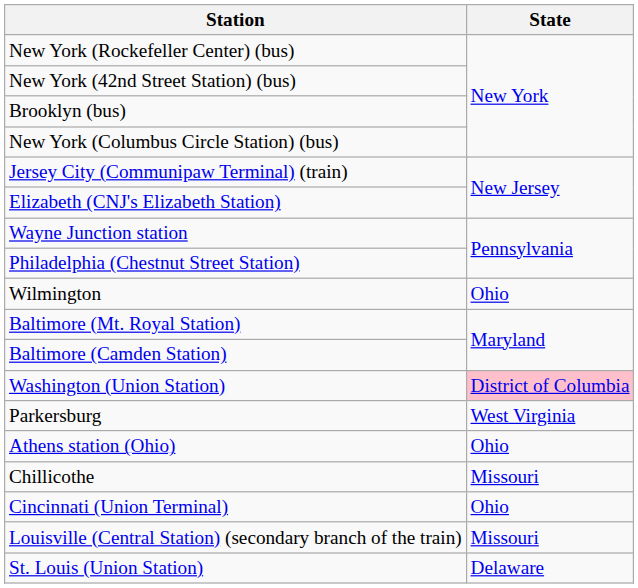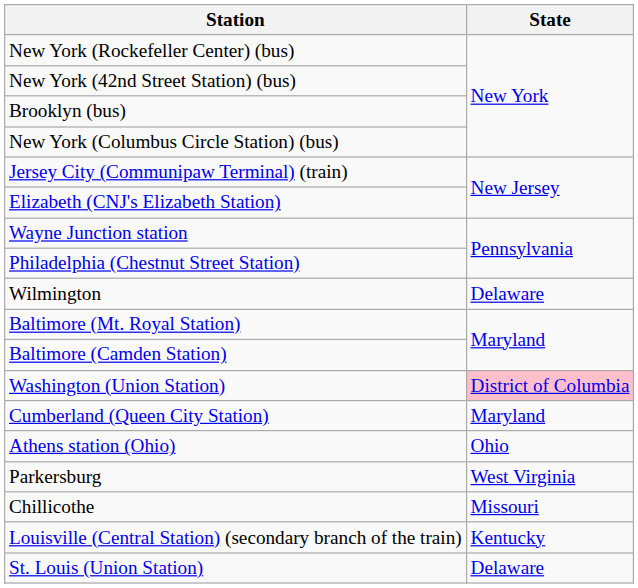Wilmington | State: Ohio -> Delaware
+ row: Cumberland (Queen City Station) | Maryland
rows swapped: Parkersburg <-> Athens station (Ohio)
- row: Cincinnati (Union Terminal) | Ohio
Louisville (Central Station) (secondary branch of the train) | State: Missouri -> Kentucky
